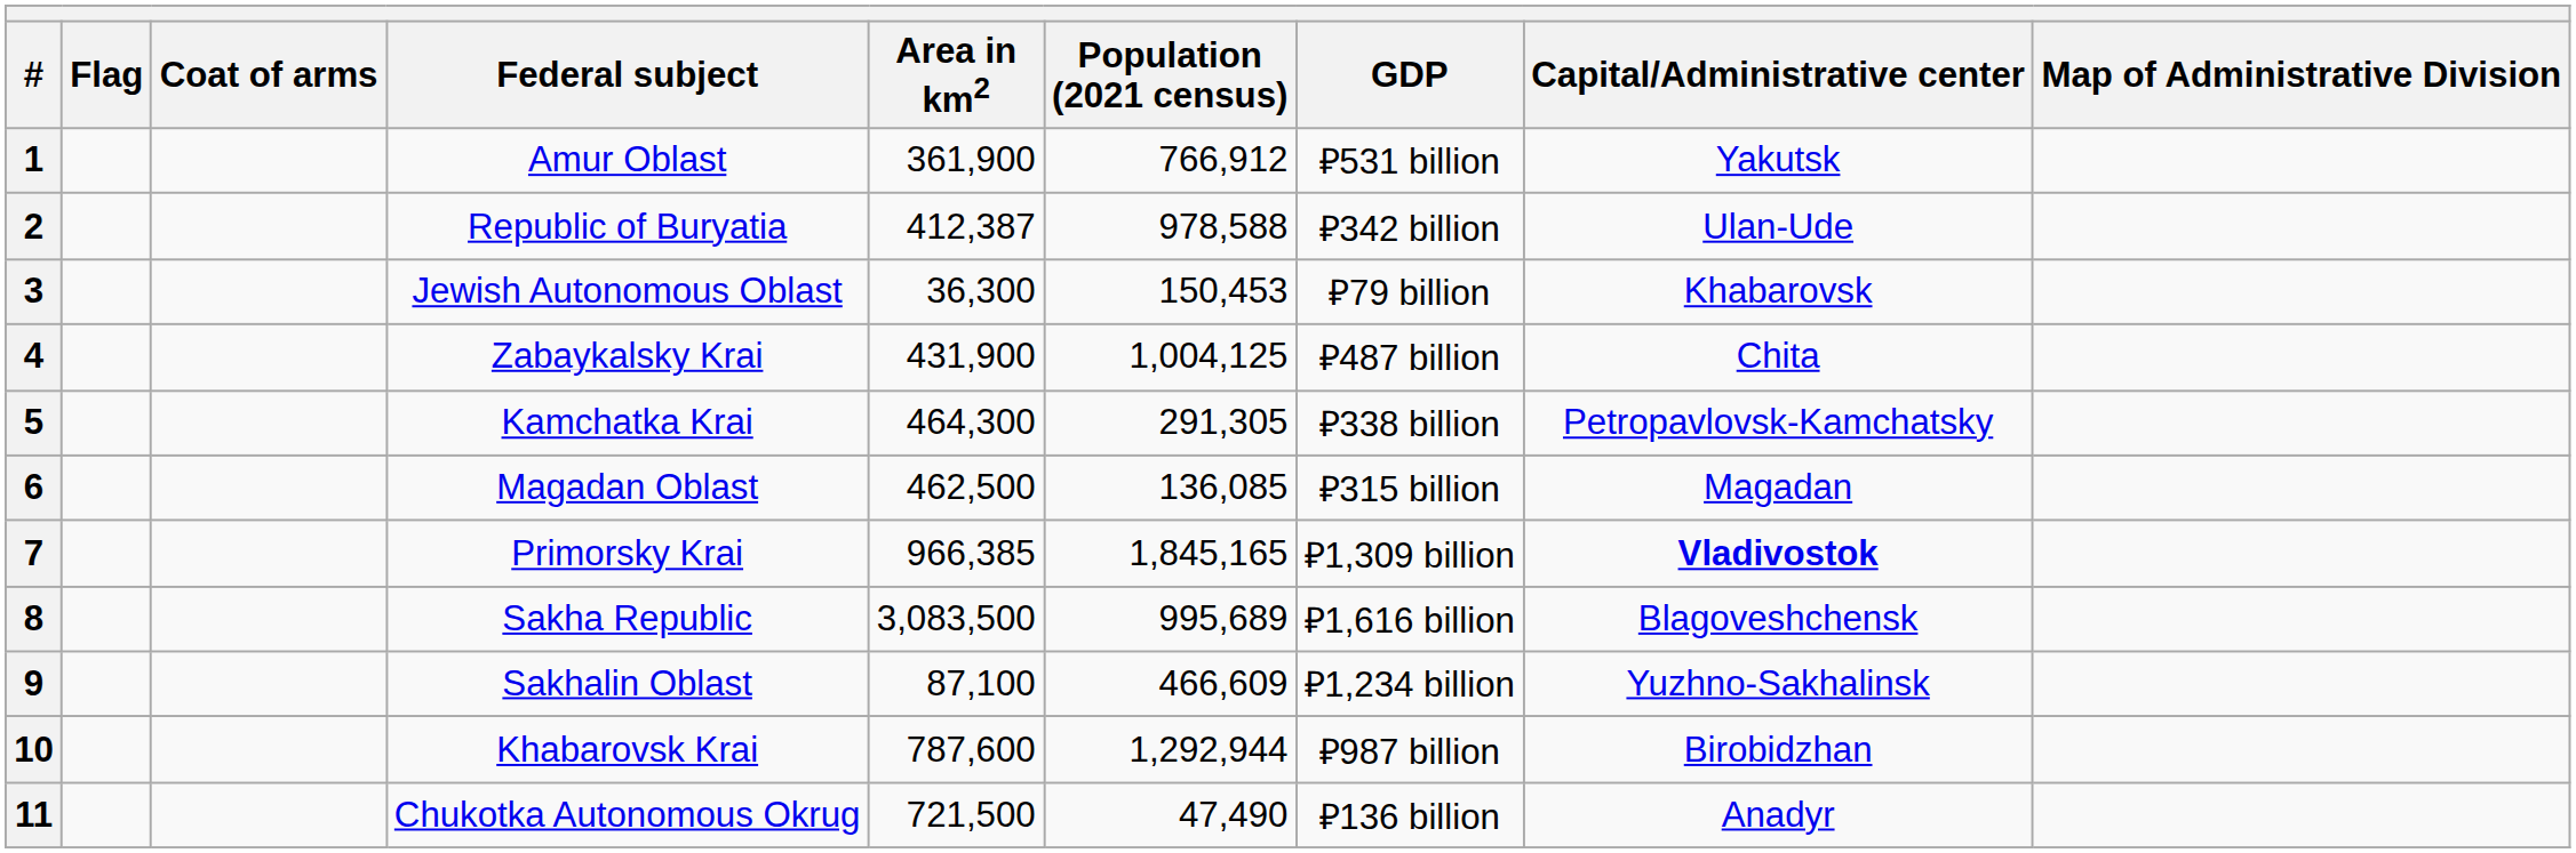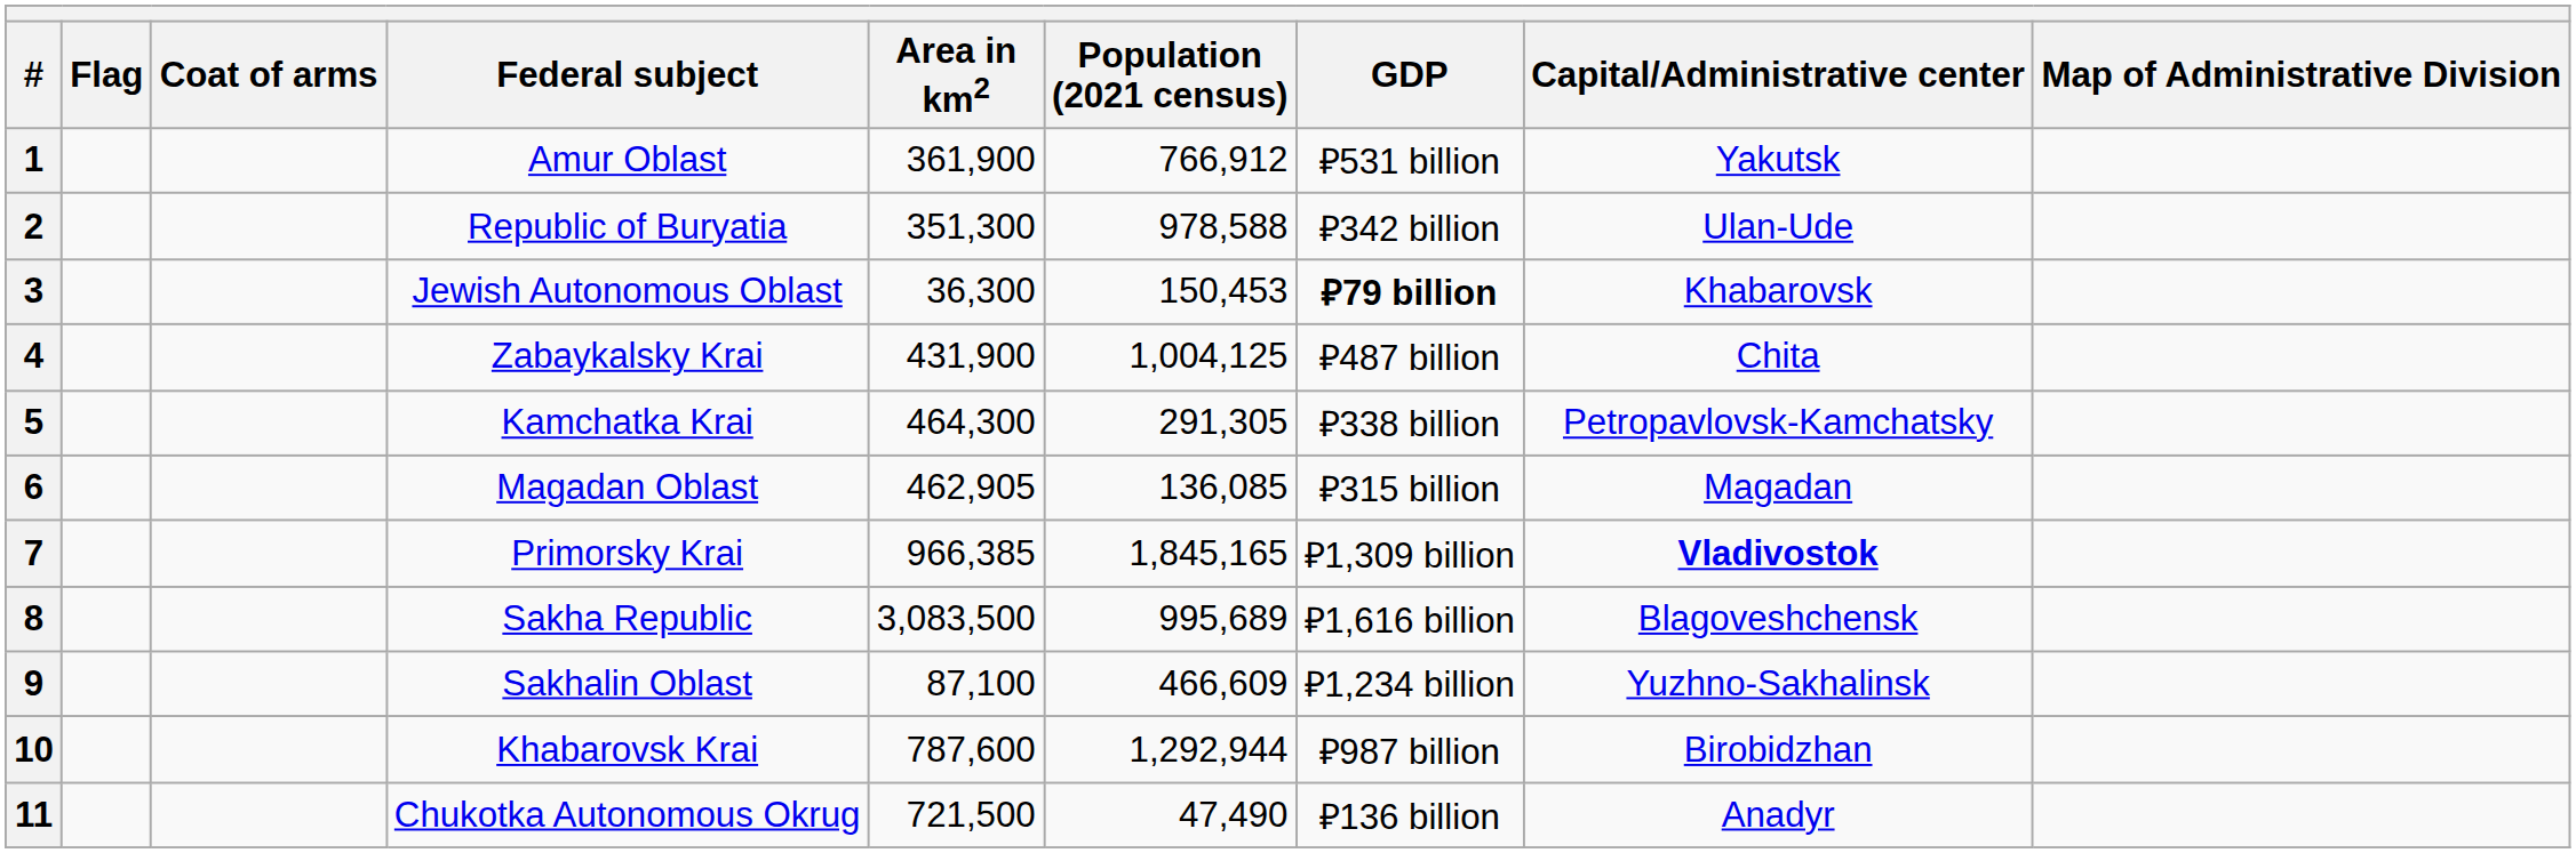2 | Area in km2: 412,387 -> 351,300
3 | GDP: normal -> bold
6 | Area in km2: 462,500 -> 462,905
